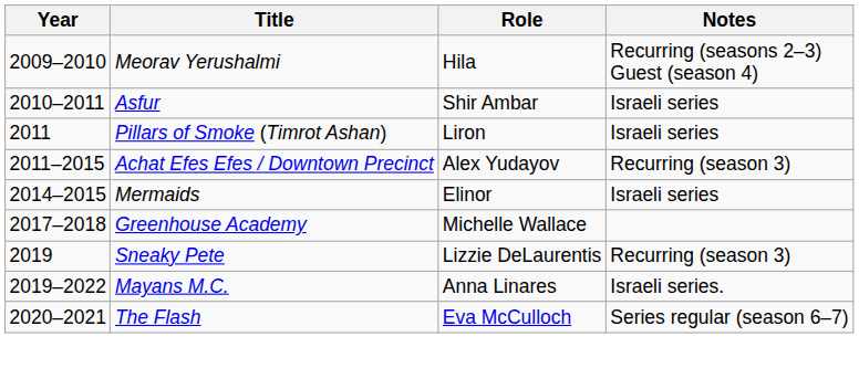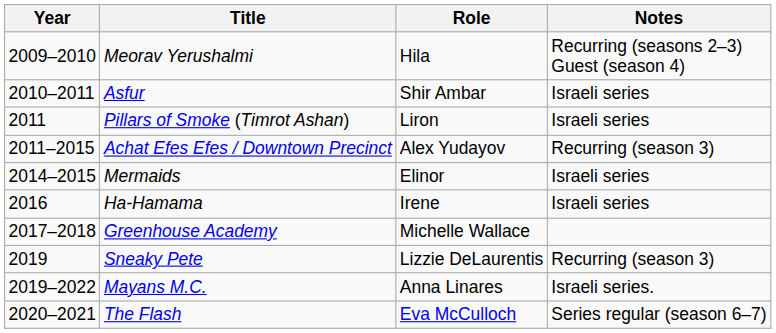+ row: 2016 | Ha-Hamama | Irene | Israeli series
